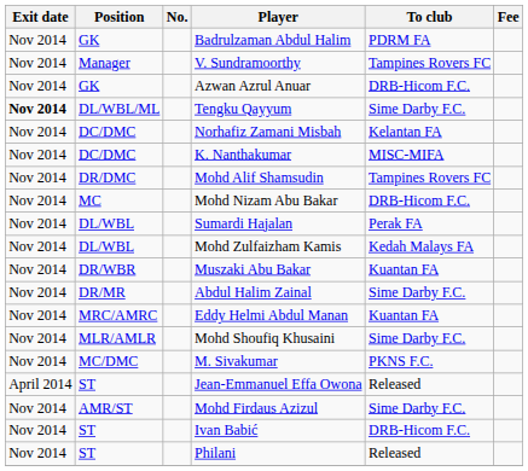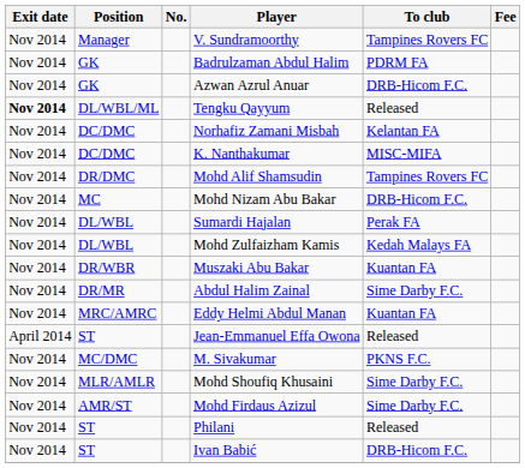rows swapped: V. Sundramoorthy <-> Badrulzaman Abdul Halim
Tengku Qayyum | To club: Sime Darby F.C. -> Released
rows swapped: Mohd Shoufiq Khusaini <-> Jean-Emmanuel Effa Owona
rows swapped: Ivan Babić <-> Philani
